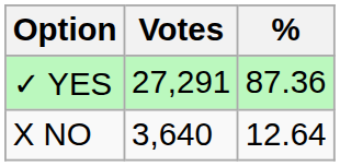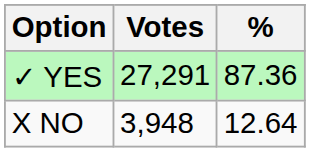X NO | Votes: 3,640 -> 3,948
